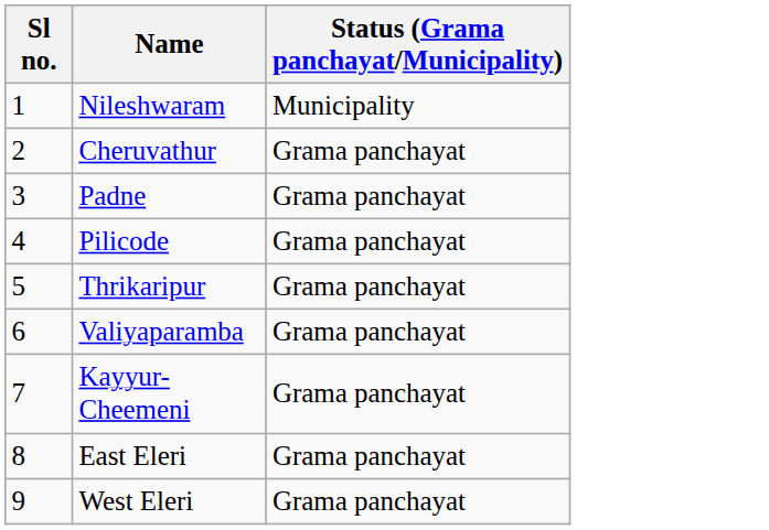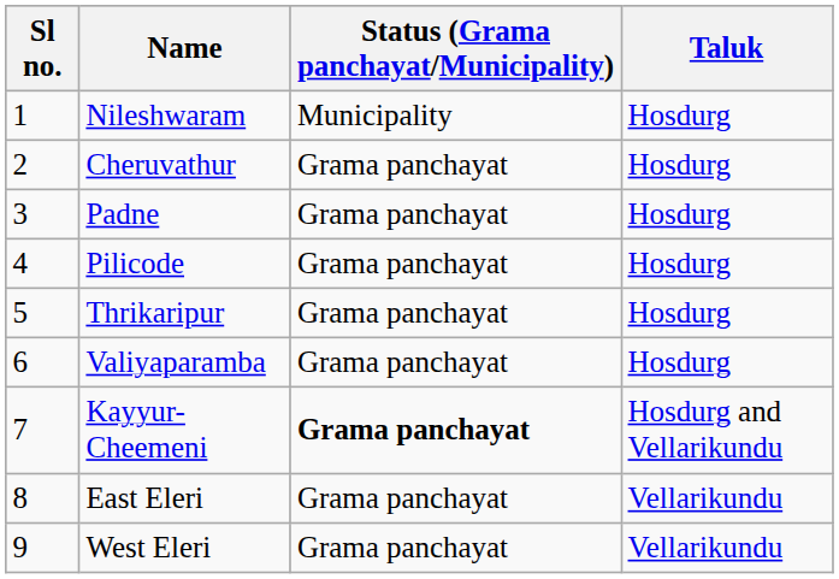+ column: Taluk | Hosdurg | Hosdurg | Hosdurg | Hosdurg | Hosdurg | Hosdurg | Hosdurg and Vellarikundu | Vellarikundu | Vellarikundu
Kayyur-Cheemeni | Status (Grama panchayat/Municipality): normal -> bold
